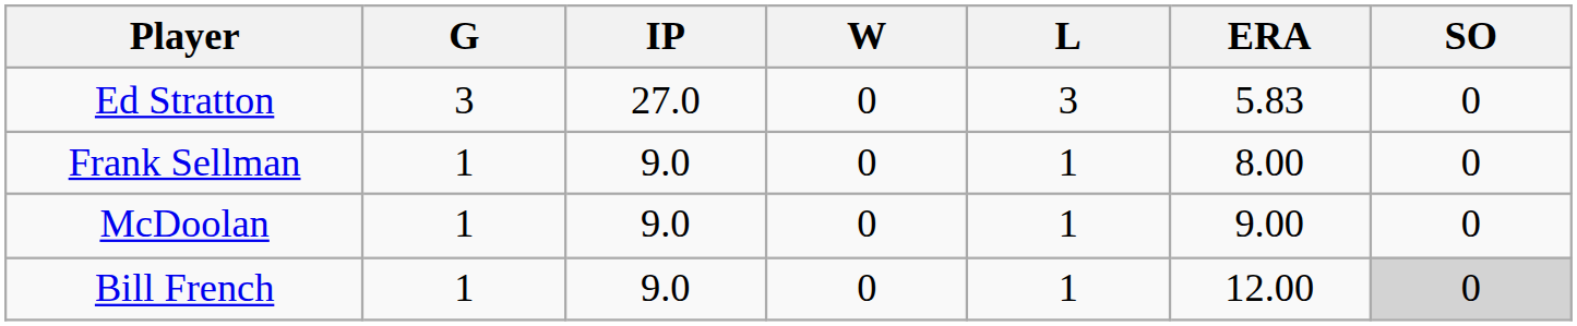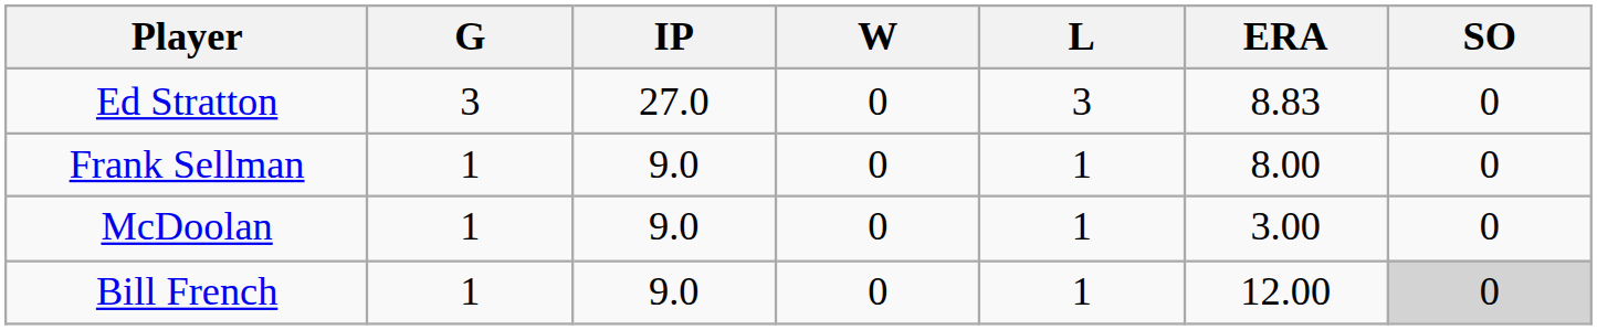Ed Stratton | ERA: 5.83 -> 8.83
McDoolan | ERA: 9.00 -> 3.00
